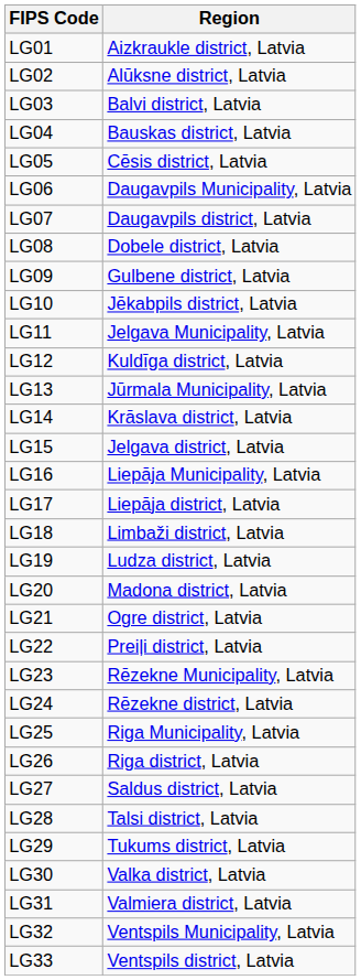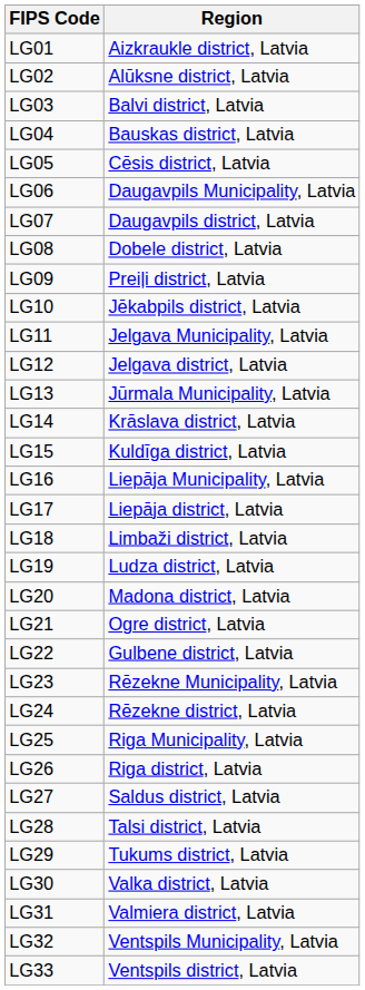LG09 | Region: Gulbene district, Latvia -> Preiļi district, Latvia
LG12 | Region: Kuldīga district, Latvia -> Jelgava district, Latvia
LG15 | Region: Jelgava district, Latvia -> Kuldīga district, Latvia
LG22 | Region: Preiļi district, Latvia -> Gulbene district, Latvia
